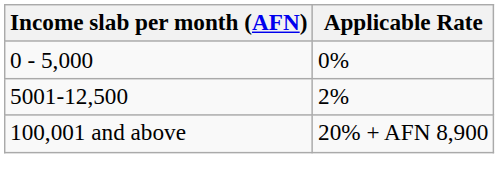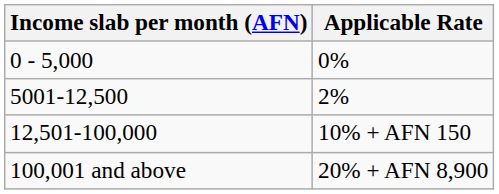+ row: 12,501-100,000 | 10% + AFN 150
